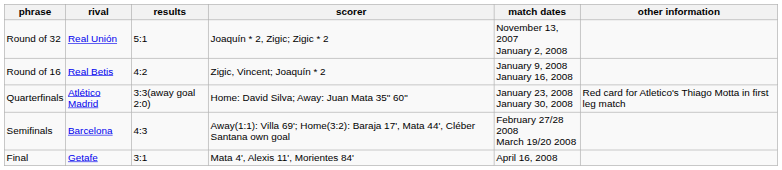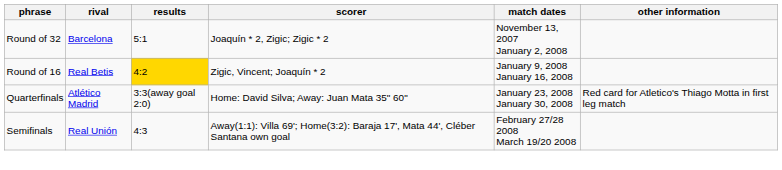Round of 32 | rival: Real Unión -> Barcelona
Round of 16 | results: no background -> gold background
Semifinals | rival: Barcelona -> Real Unión
- row: Final | Getafe | 3:1 | Mata 4', Alexis 11', Morientes 84' | April 16, 2008
